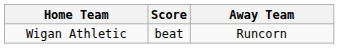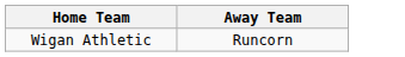- column: Score | beat
